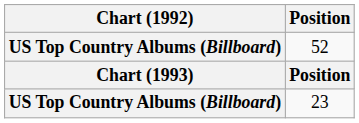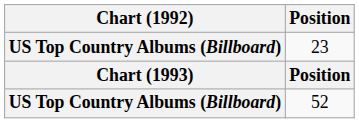rows swapped: 52 <-> 23
